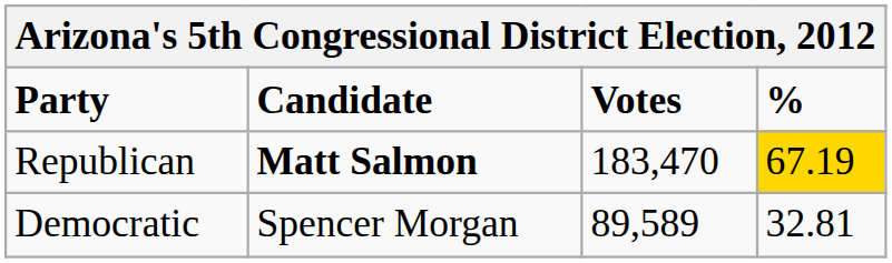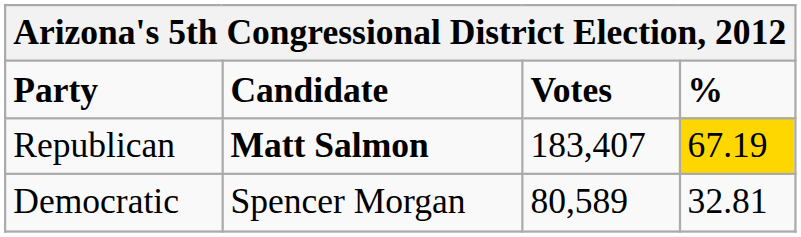Republican | Votes: 183,470 -> 183,407
Democratic | Votes: 89,589 -> 80,589
